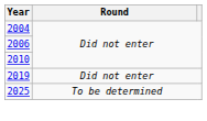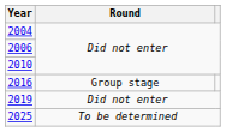+ row: 2016 | Group stage
